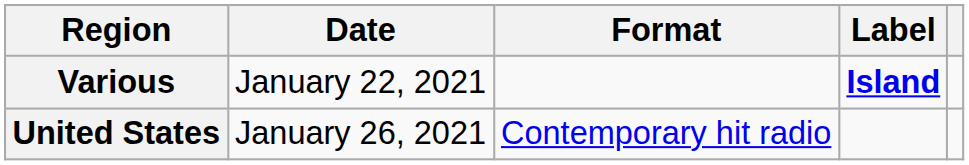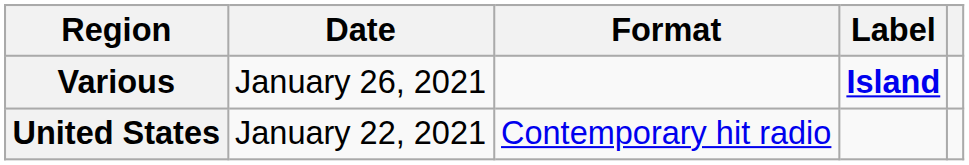Various | Date: January 22, 2021 -> January 26, 2021
United States | Date: January 26, 2021 -> January 22, 2021
